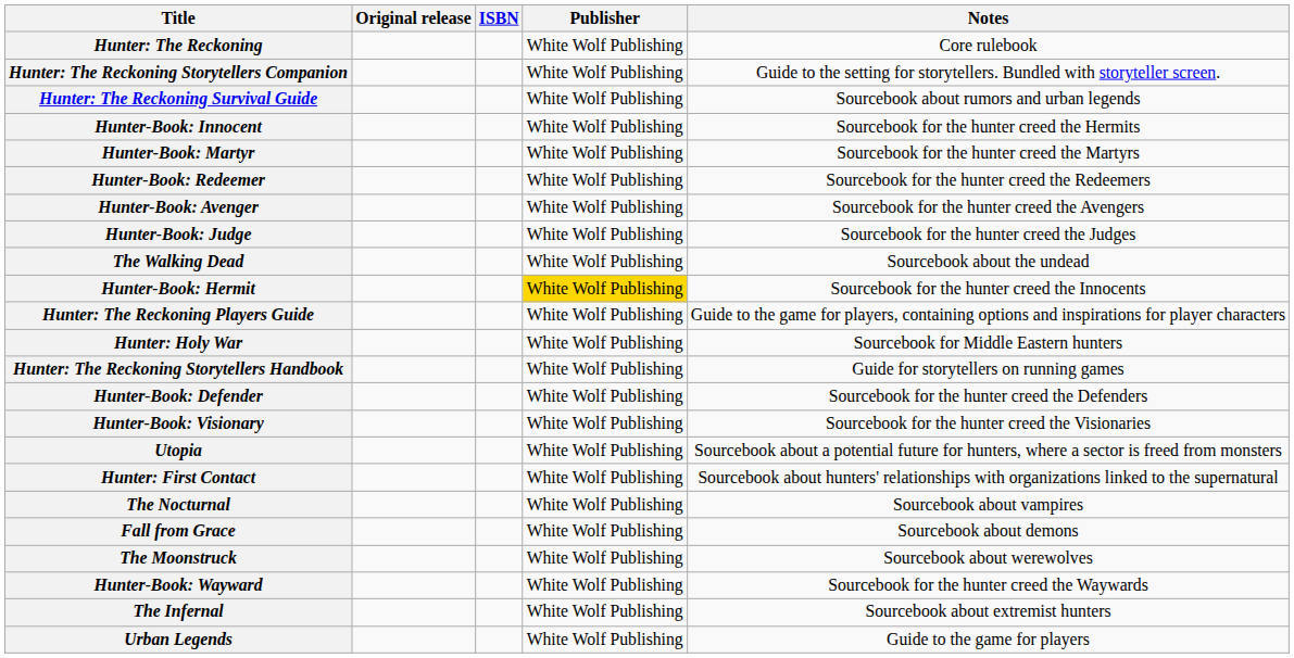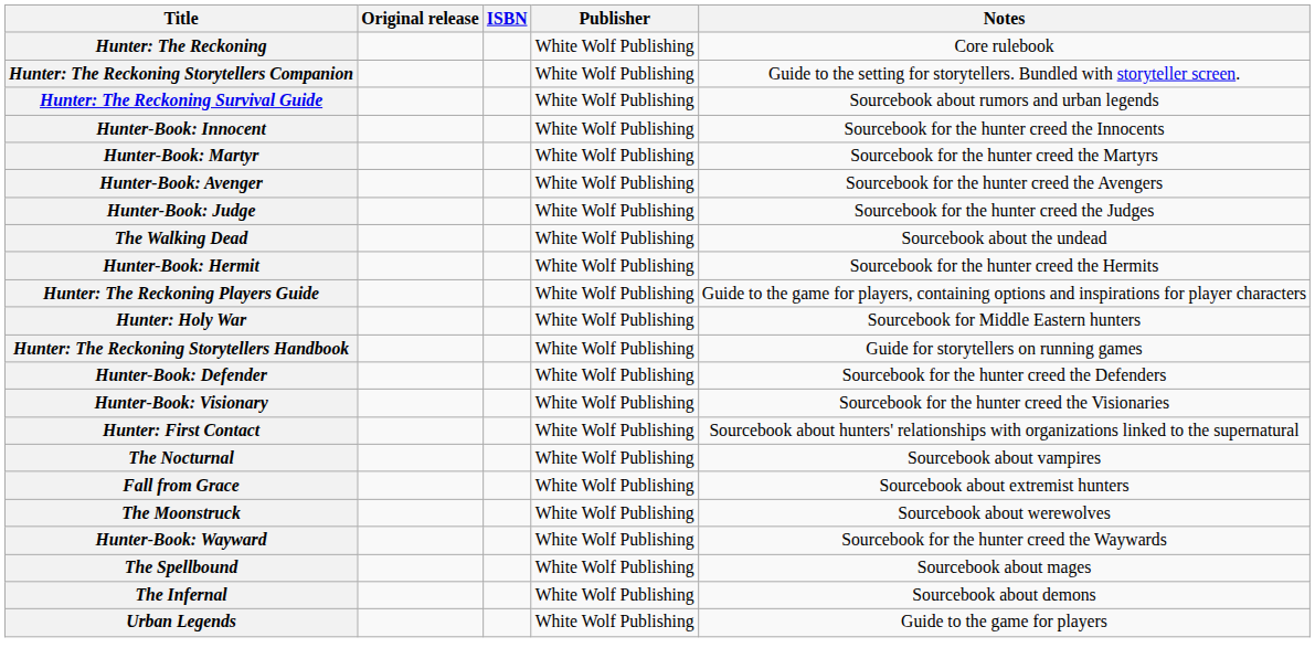Hunter-Book: Innocent | Notes: Sourcebook for the hunter creed the Hermits -> Sourcebook for the hunter creed the Innocents
- row: Hunter-Book: Redeemer | White Wolf Publishing | Sourcebook for the hunter creed the Redeemers
Hunter-Book: Hermit | Publisher: gold background -> no background
Hunter-Book: Hermit | Notes: Sourcebook for the hunter creed the Innocents -> Sourcebook for the hunter creed the Hermits
- row: Utopia | White Wolf Publishing | Sourcebook about a potential future for hunters, where a sector is freed from monsters
Fall from Grace | Notes: Sourcebook about demons -> Sourcebook about extremist hunters
+ row: The Spellbound | White Wolf Publishing | Sourcebook about mages
The Infernal | Notes: Sourcebook about extremist hunters -> Sourcebook about demons
